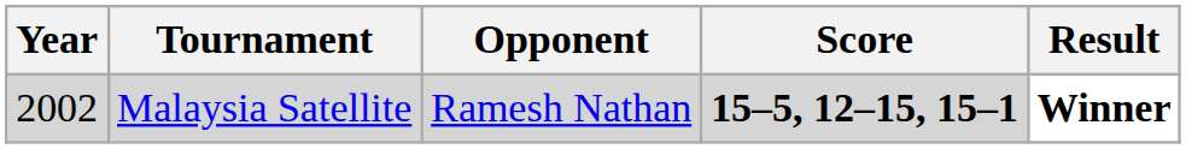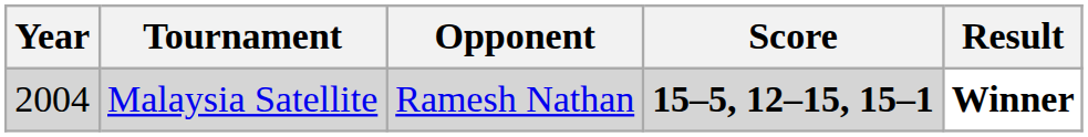Malaysia Satellite | Year: 2002 -> 2004
